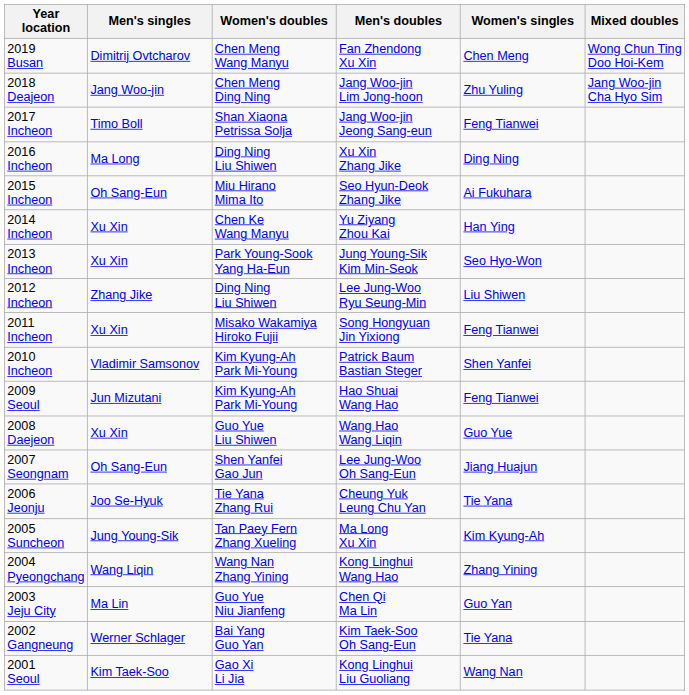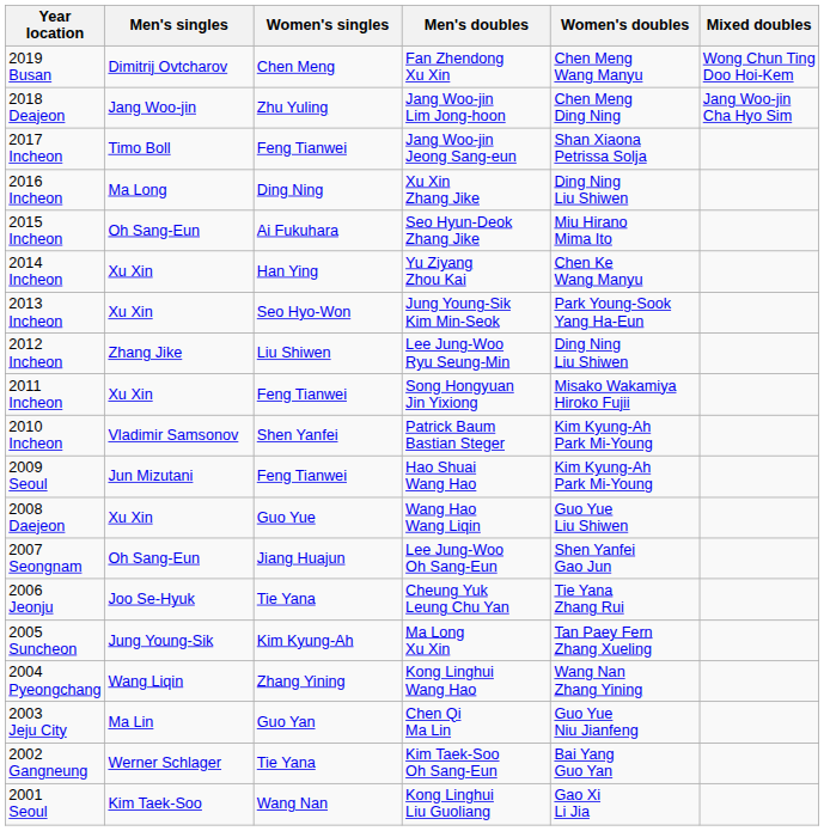columns swapped: Women's singles <-> Women's doubles
